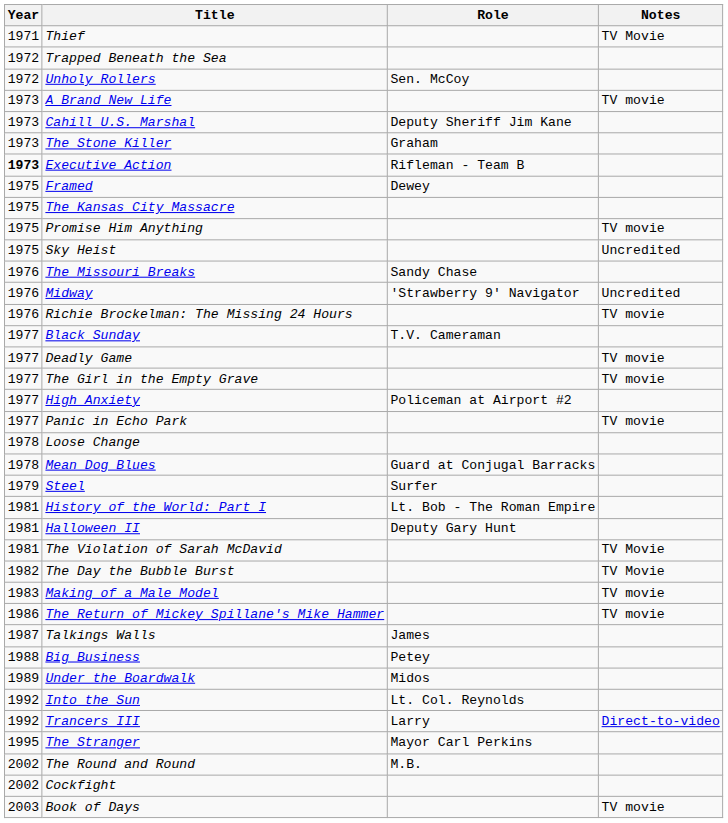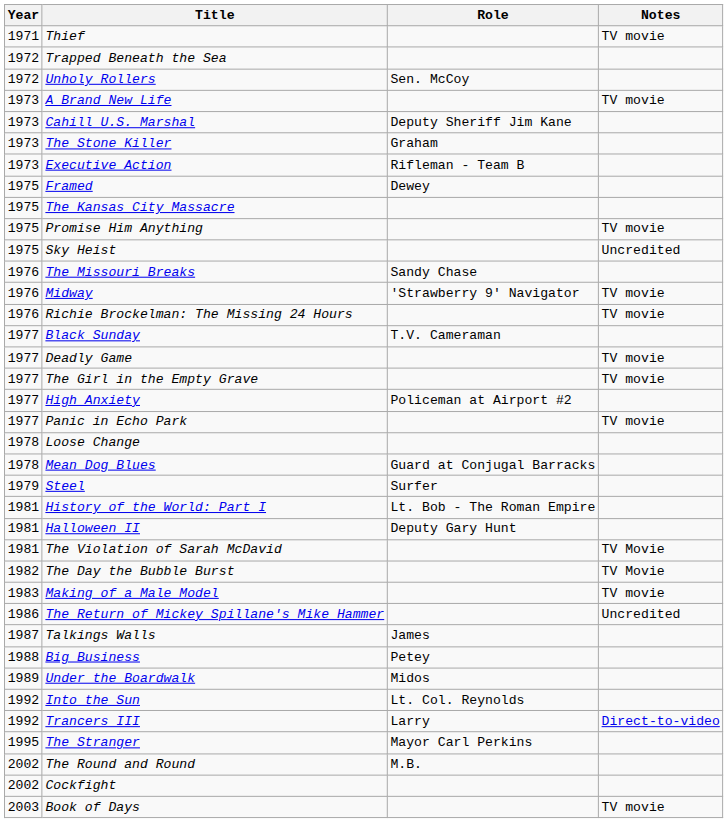Thief | Notes: TV Movie -> TV movie
Executive Action | Year: bold -> normal
Midway | Notes: Uncredited -> TV movie
The Return of Mickey Spillane's Mike Hammer | Notes: TV movie -> Uncredited
